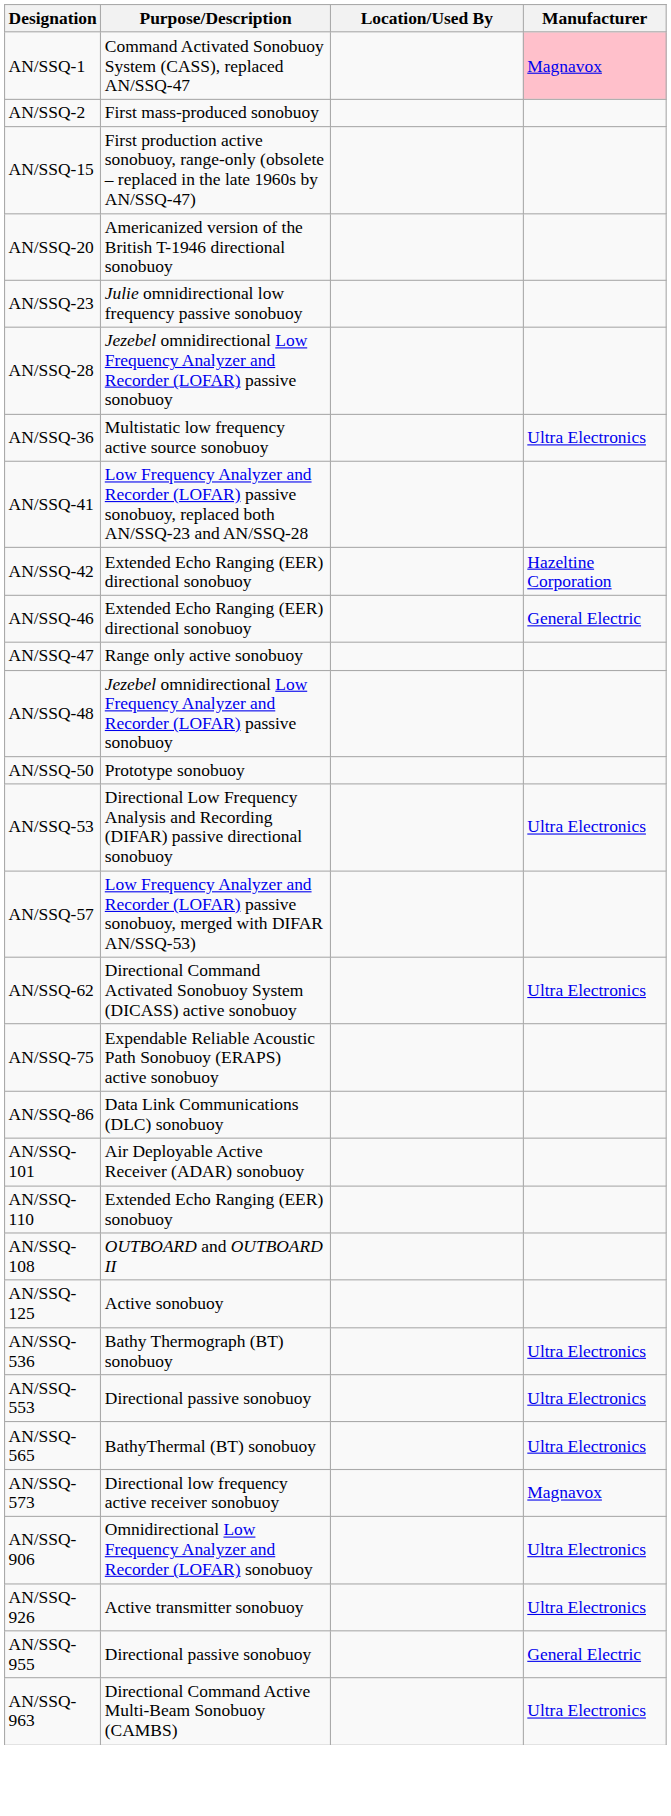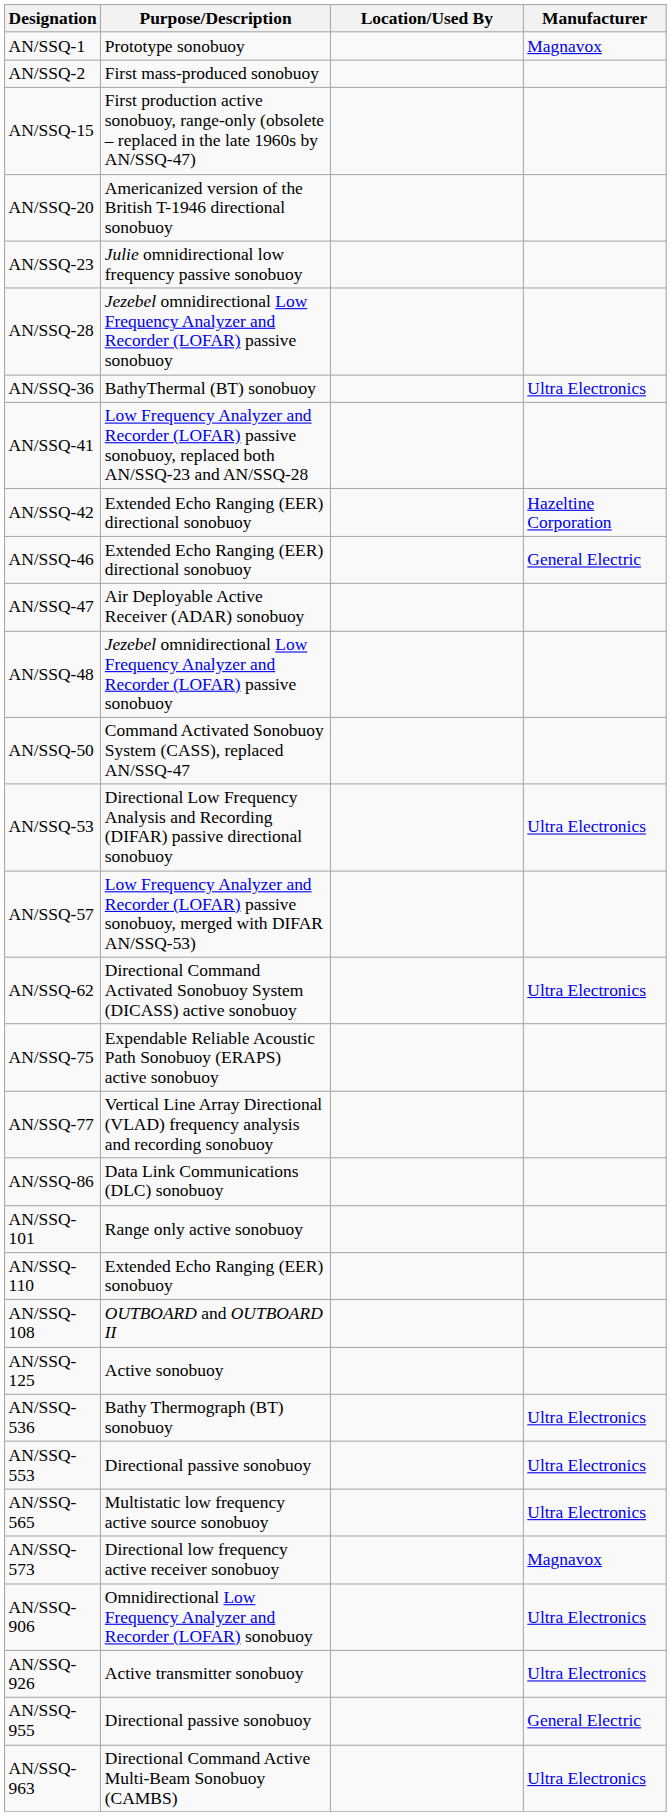AN/SSQ-1 | Purpose/Description: Command Activated Sonobuoy System (CASS), replaced AN/SSQ-47 -> Prototype sonobuoy
AN/SSQ-1 | Manufacturer: pink background -> no background
AN/SSQ-36 | Purpose/Description: Multistatic low frequency active source sonobuoy -> BathyThermal (BT) sonobuoy
AN/SSQ-47 | Purpose/Description: Range only active sonobuoy -> Air Deployable Active Receiver (ADAR) sonobuoy
AN/SSQ-50 | Purpose/Description: Prototype sonobuoy -> Command Activated Sonobuoy System (CASS), replaced AN/SSQ-47
+ row: AN/SSQ-77 | Vertical Line Array Directional (VLAD) frequency analysis and recording sonobuoy
AN/SSQ-101 | Purpose/Description: Air Deployable Active Receiver (ADAR) sonobuoy -> Range only active sonobuoy
AN/SSQ-565 | Purpose/Description: BathyThermal (BT) sonobuoy -> Multistatic low frequency active source sonobuoy
